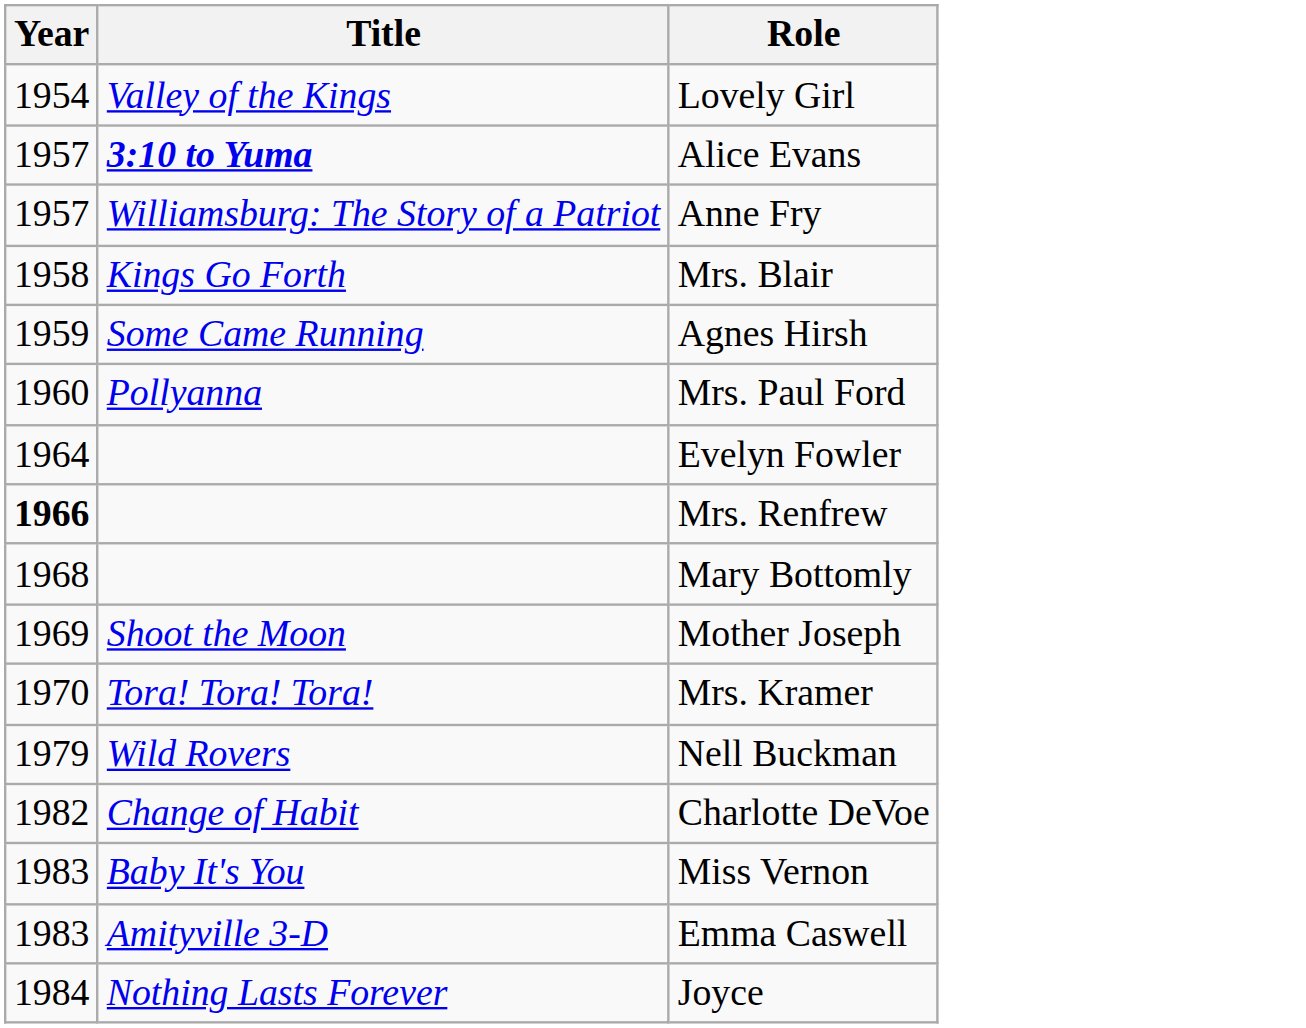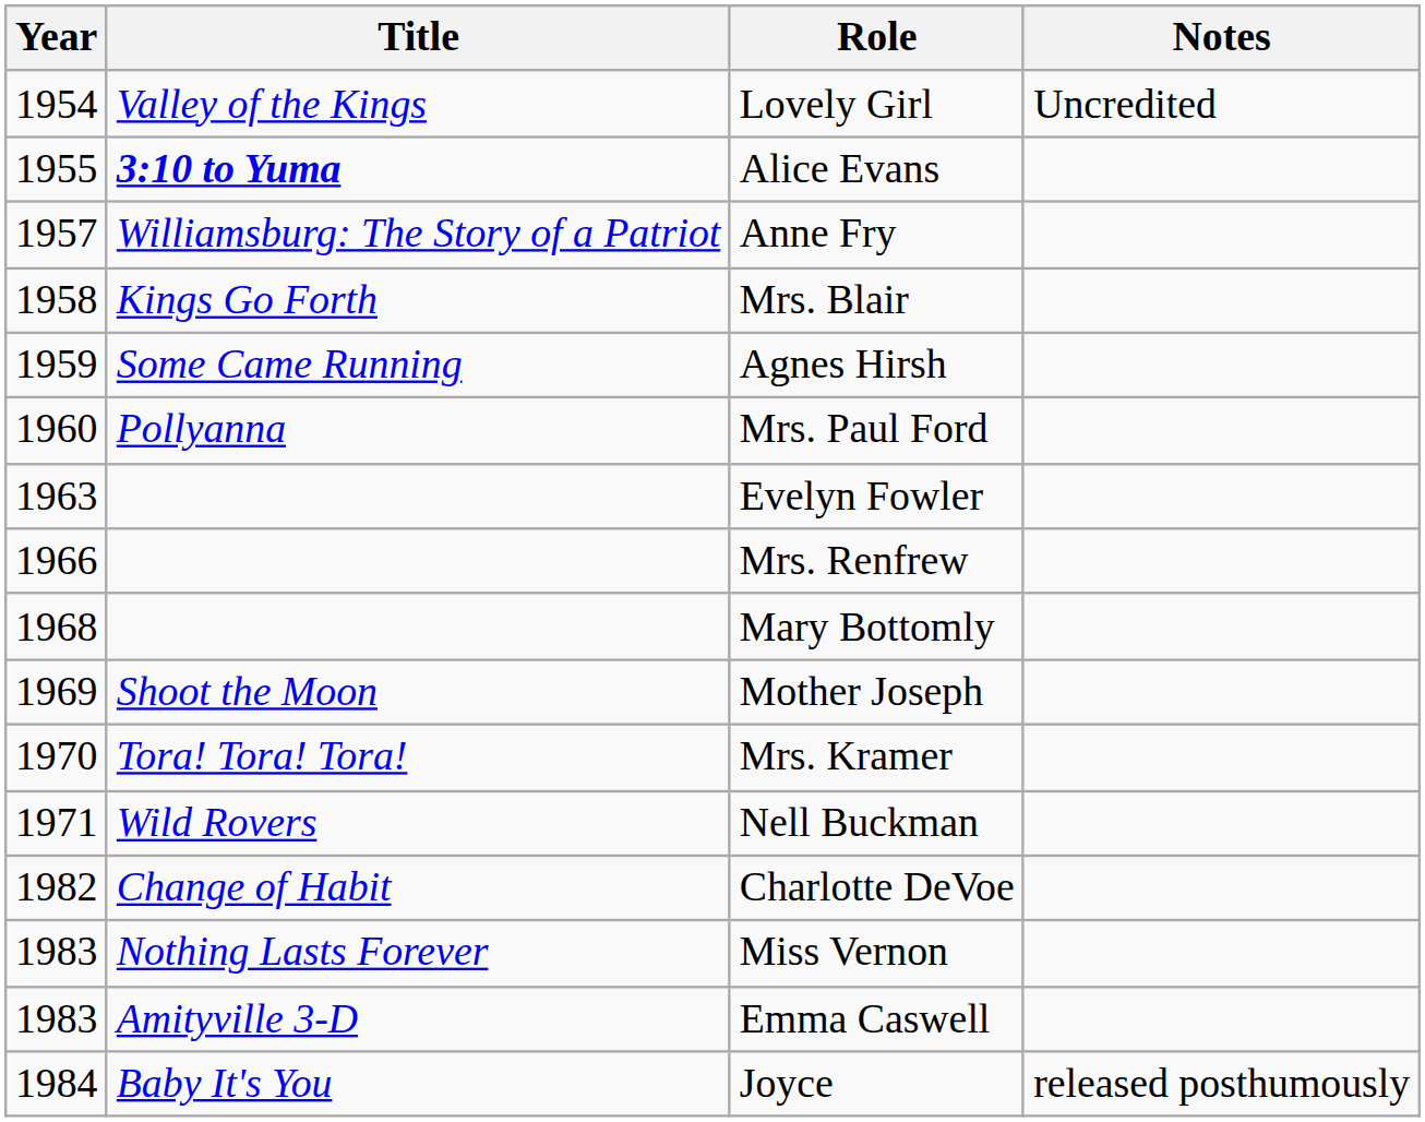+ column: Notes | Uncredited | released posthumously
Alice Evans | Year: 1957 -> 1955
Evelyn Fowler | Year: 1964 -> 1963
Mrs. Renfrew | Year: bold -> normal
Nell Buckman | Year: 1979 -> 1971
Miss Vernon | Title: Baby It's You -> Nothing Lasts Forever
Joyce | Title: Nothing Lasts Forever -> Baby It's You
